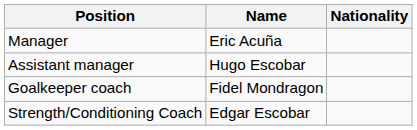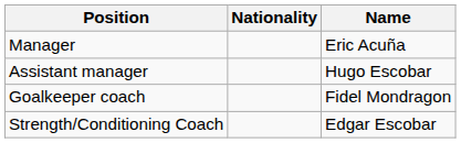columns swapped: Name <-> Nationality
